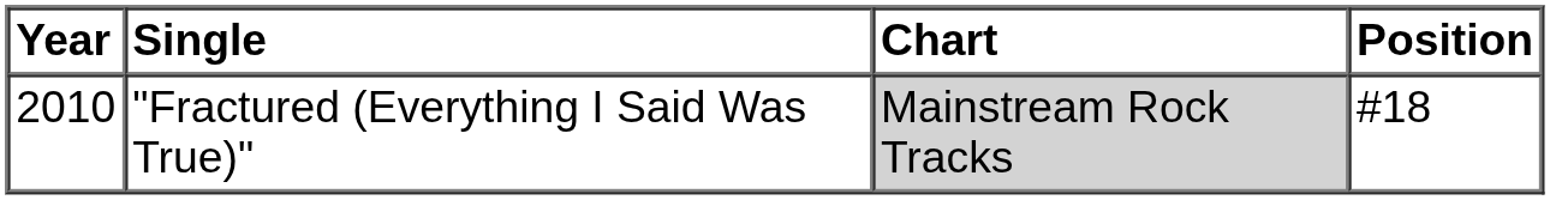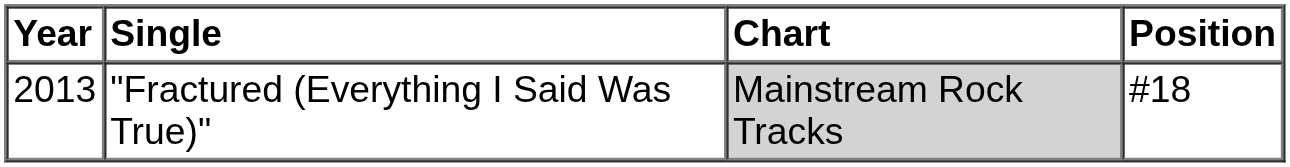"Fractured (Everything I Said Was True)" | Year: 2010 -> 2013
